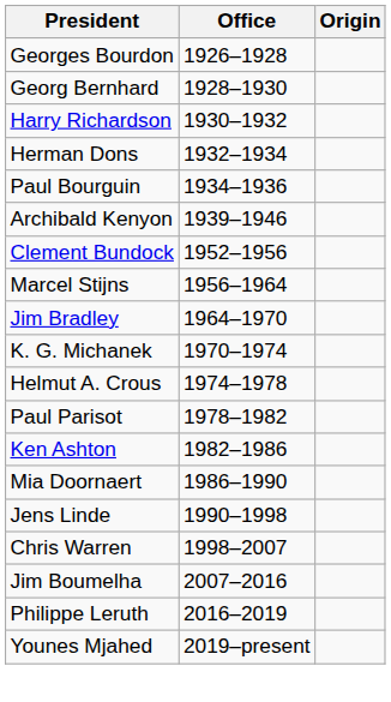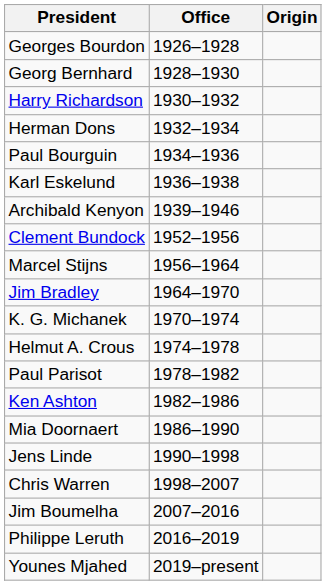+ row: Karl Eskelund | 1936–1938
